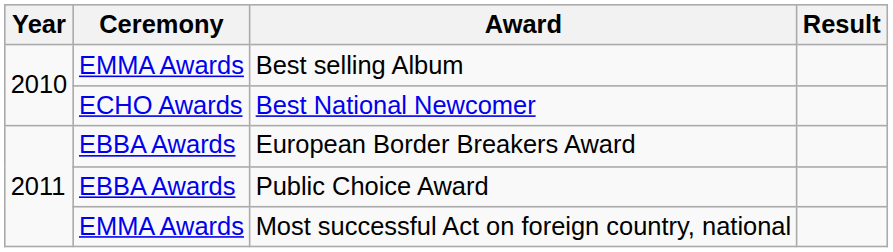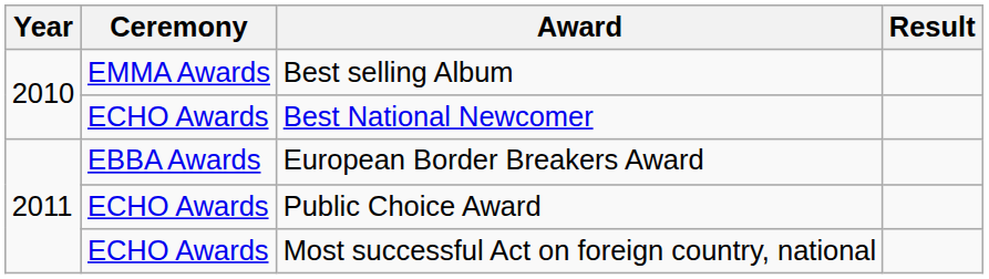Public Choice Award | Ceremony: EBBA Awards -> ECHO Awards
Most successful Act on foreign country, national | Ceremony: EMMA Awards -> ECHO Awards
